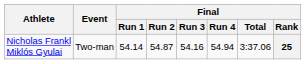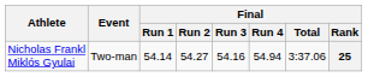Nicholas Frankl Miklós Gyulai | Final / Run 2: 54.87 -> 54.27
